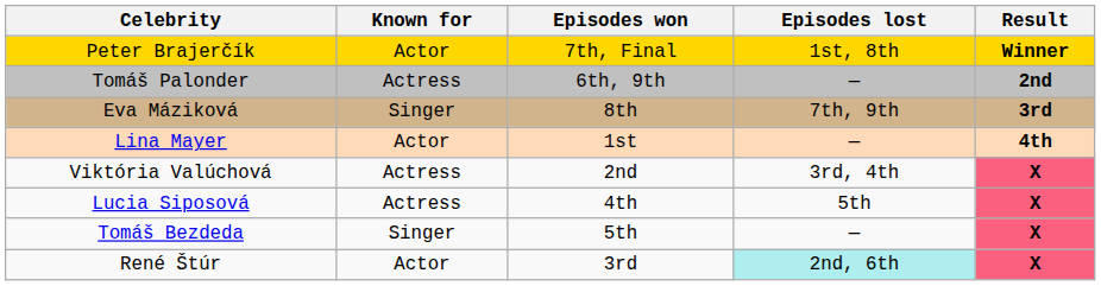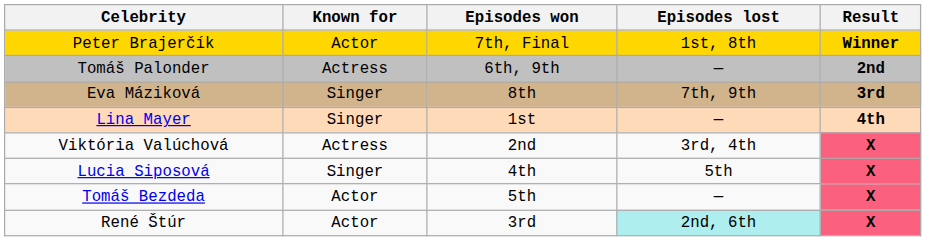Lina Mayer | Known for: Actor -> Singer
Lucia Siposová | Known for: Actress -> Singer
Tomáš Bezdeda | Known for: Singer -> Actor
